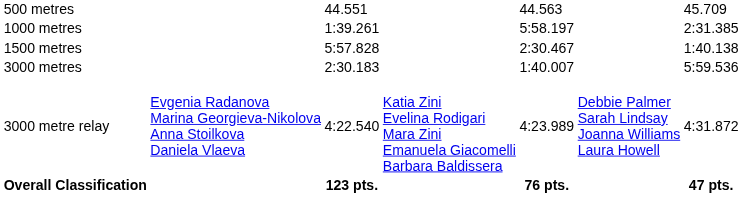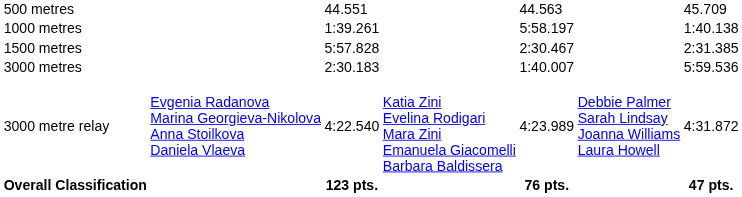1000 metres | column 7: 2:31.385 -> 1:40.138
1500 metres | column 7: 1:40.138 -> 2:31.385
